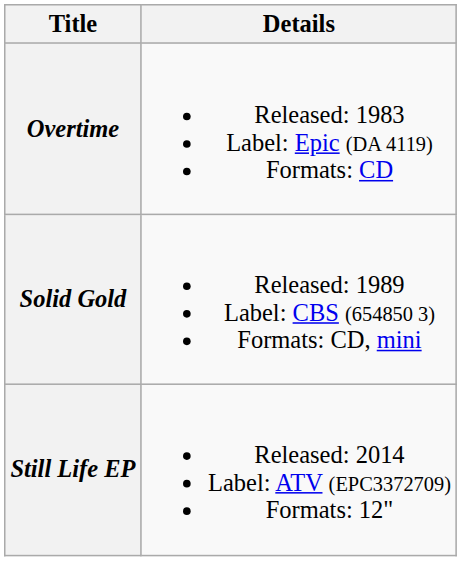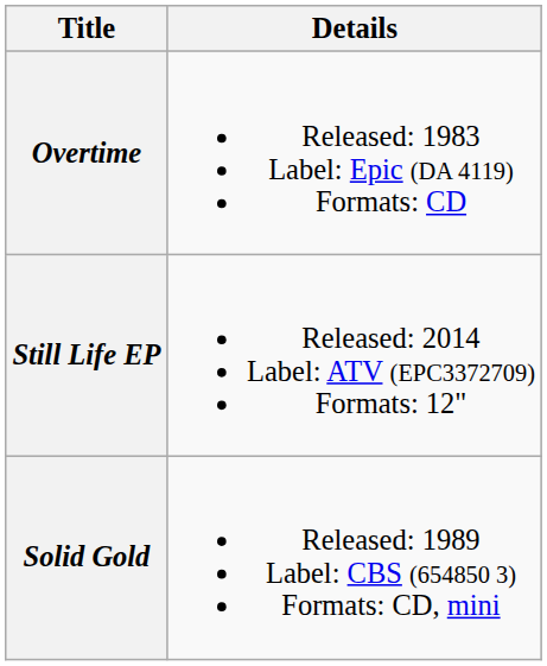rows swapped: Solid Gold <-> Still Life EP
